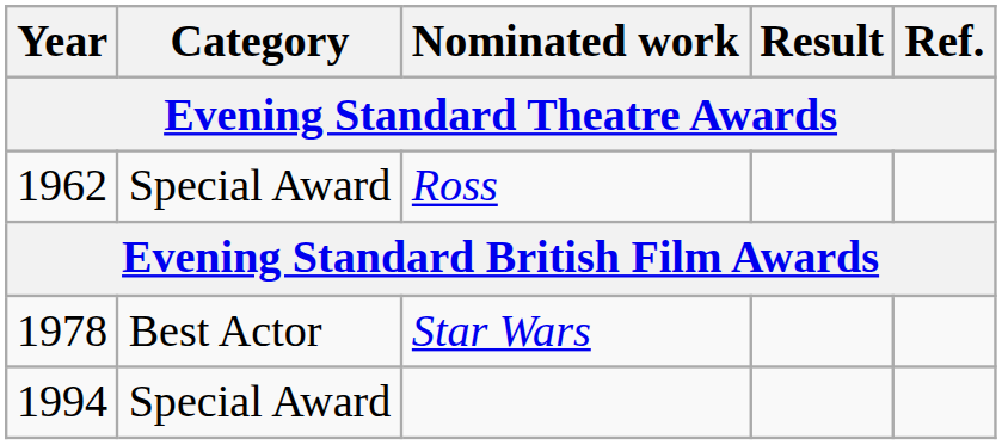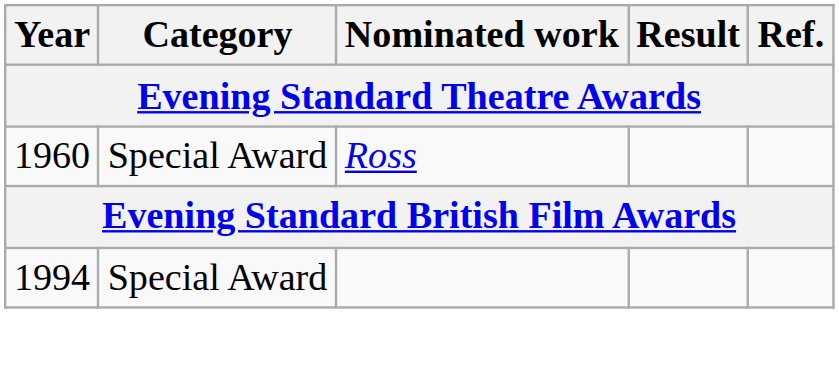Ross | Year: 1962 -> 1960
- row: 1978 | Best Actor | Star Wars
